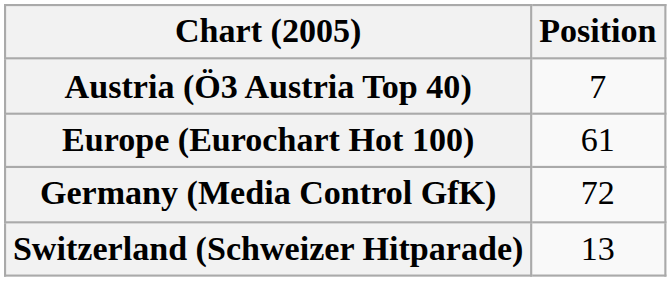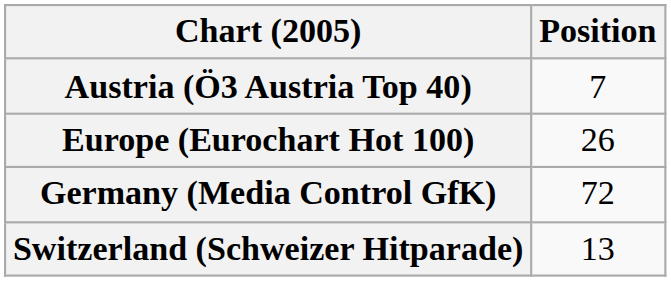Europe (Eurochart Hot 100) | Position: 61 -> 26
